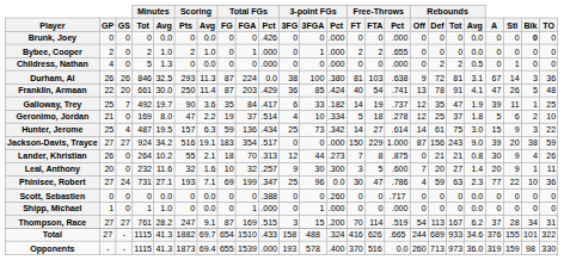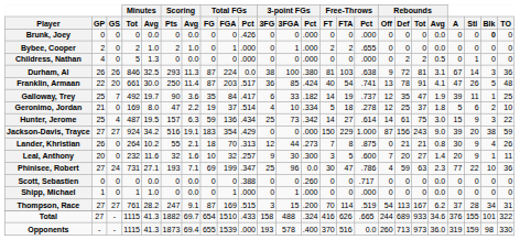Franklin, Armaan | Total FGs / Pct: .429 -> .517
Jackson-Davis, Trayce | Total FGs / Pct: .517 -> .429
